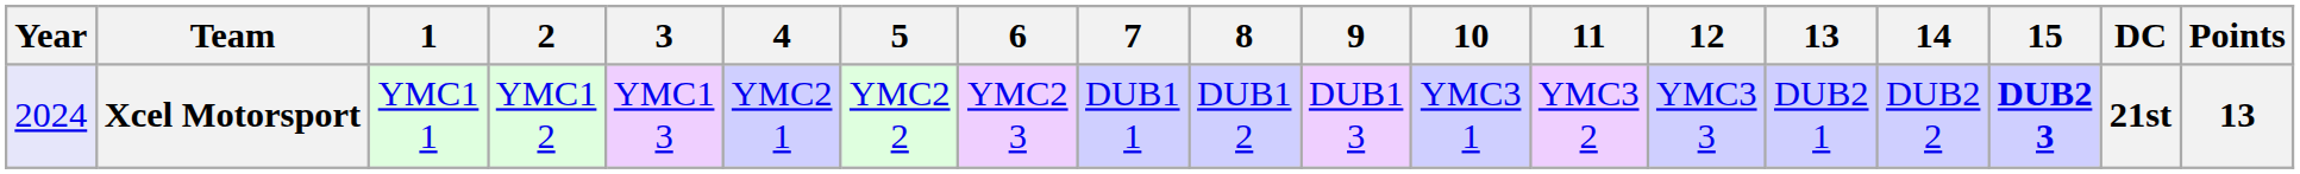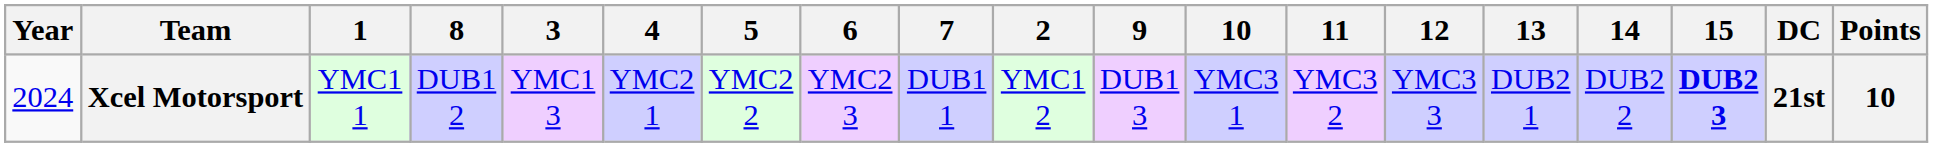columns swapped: 2 <-> 8
Xcel Motorsport | Year: lavender background -> no background
Xcel Motorsport | Points: 13 -> 10
